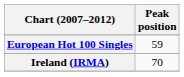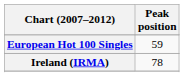Ireland (IRMA) | Peak position: 70 -> 78
